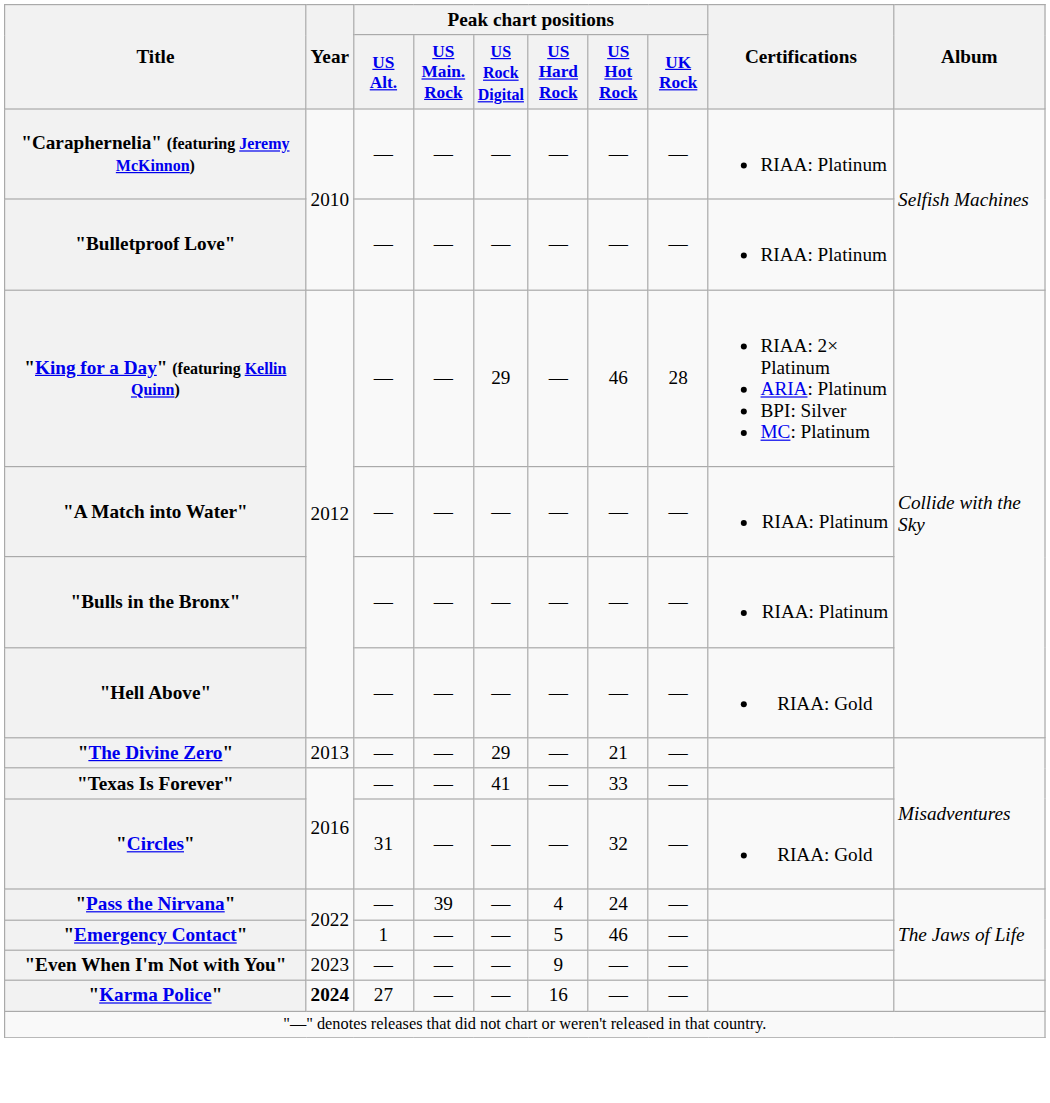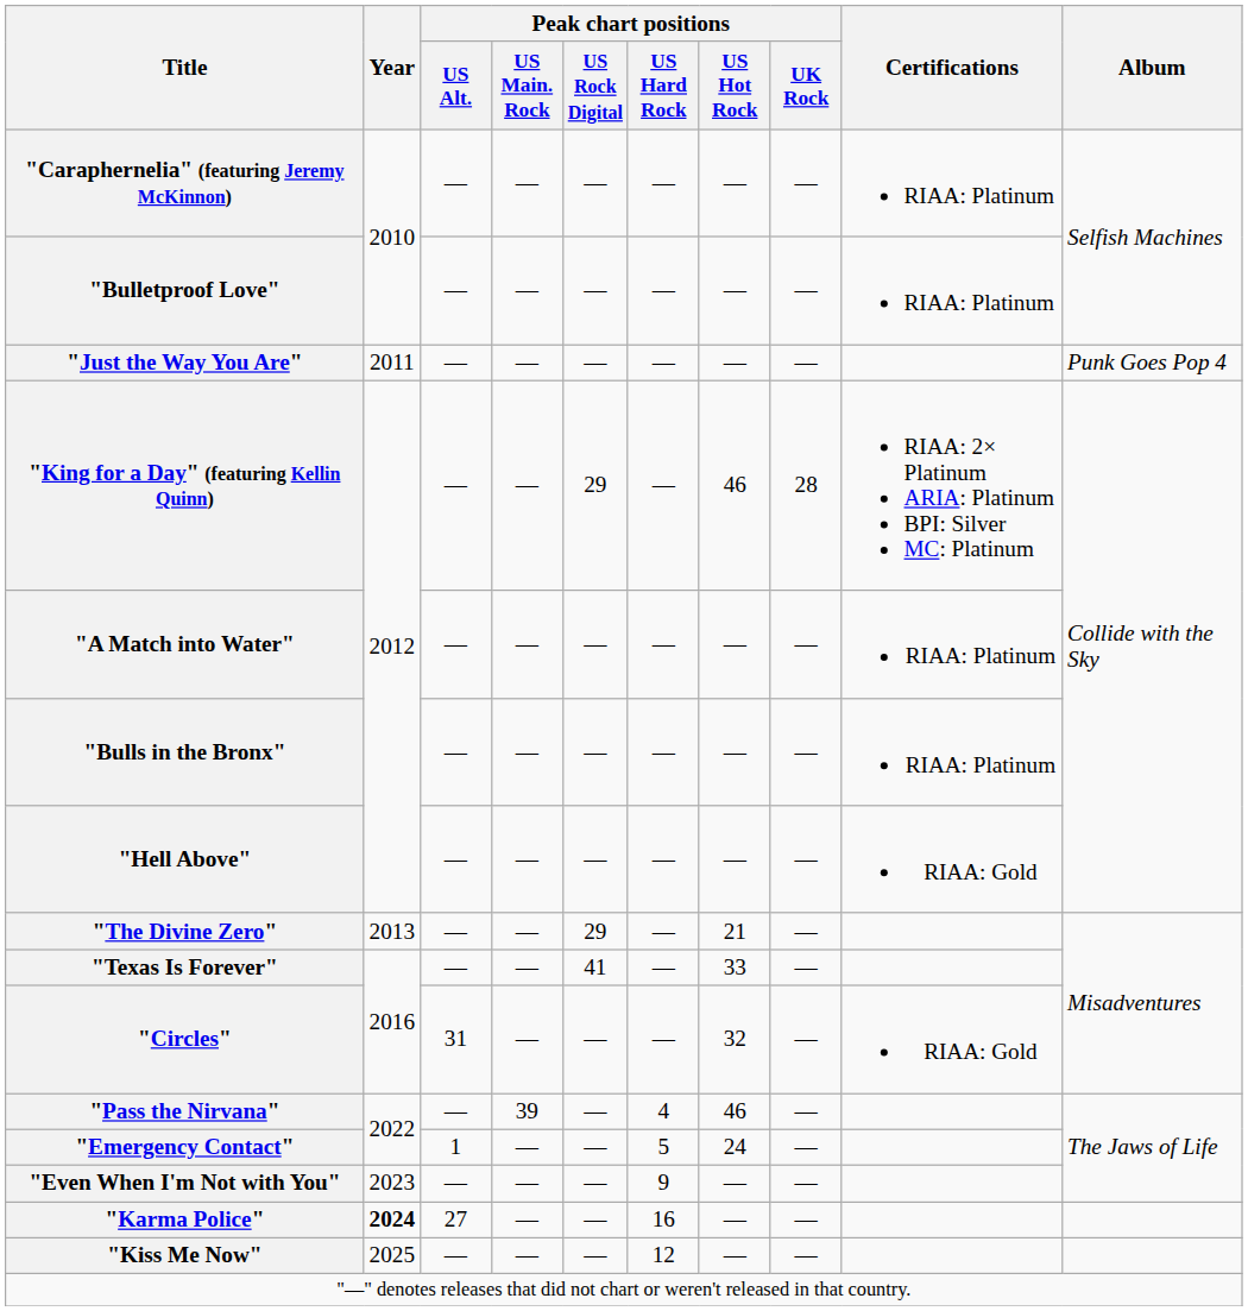+ row: "Just the Way You Are" | 2011 | — | — | — | — | — | — | Punk Goes Pop 4
"Pass the Nirvana" | Peak chart positions / US Hot Rock: 24 -> 46
"Emergency Contact" | Peak chart positions / US Hot Rock: 46 -> 24
+ row: "Kiss Me Now" | 2025 | — | — | — | 12 | — | —
